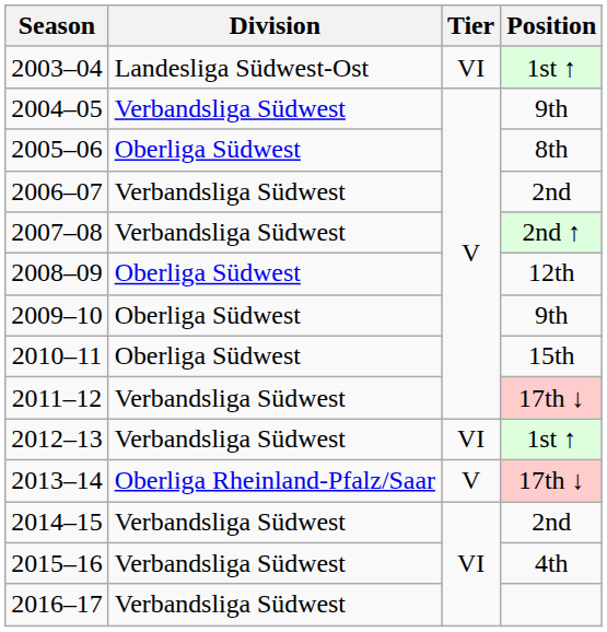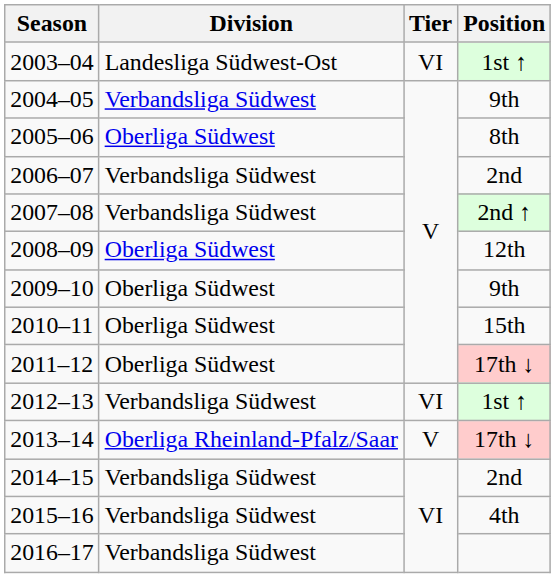2011–12 | Division: Verbandsliga Südwest -> Oberliga Südwest
